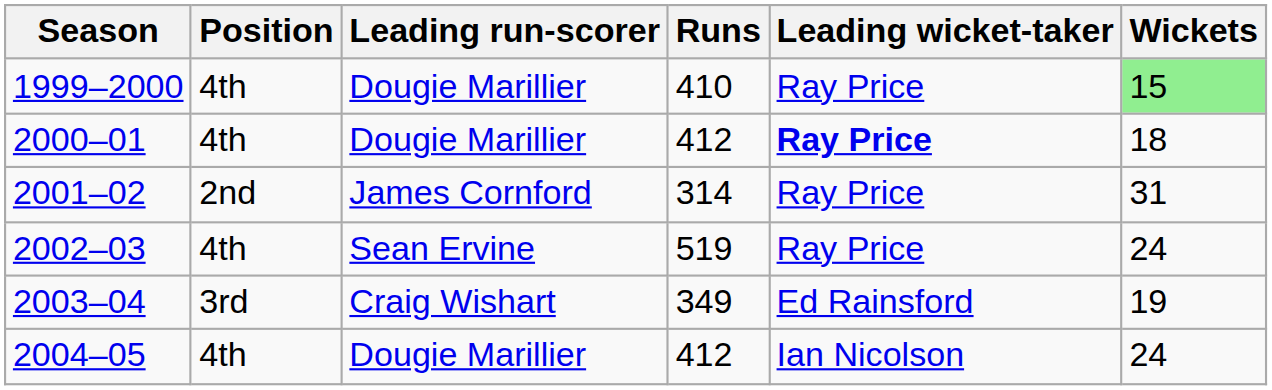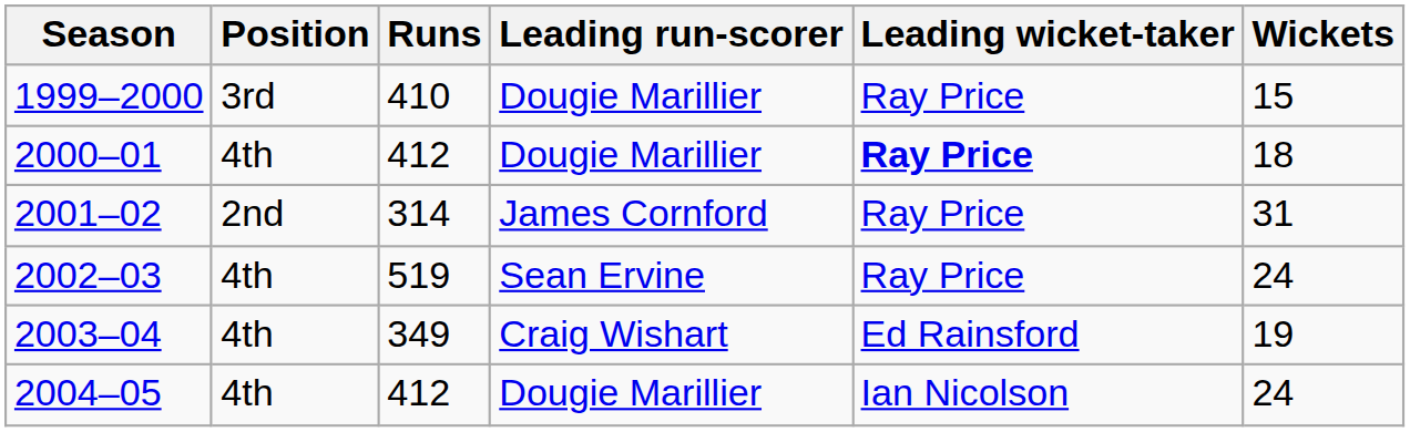columns swapped: Leading run-scorer <-> Runs
1999–2000 | Position: 4th -> 3rd
1999–2000 | Wickets: lightgreen background -> no background
2003–04 | Position: 3rd -> 4th
